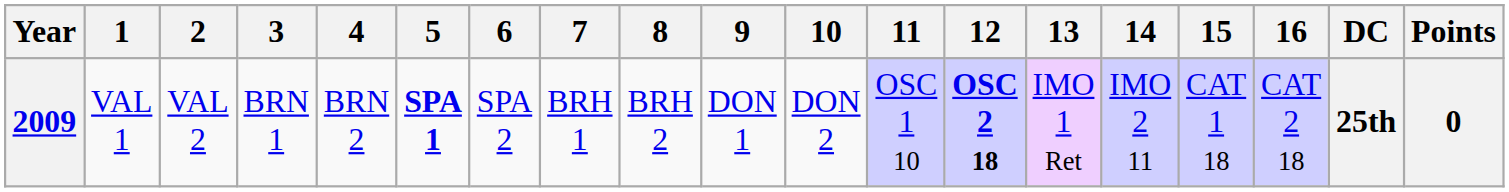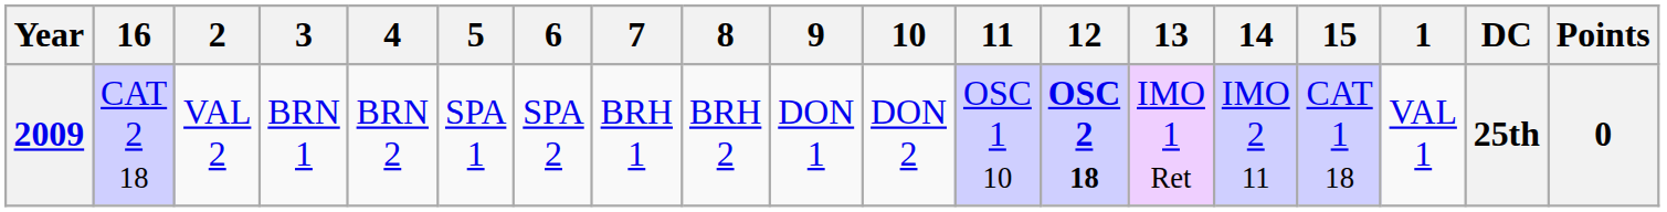columns swapped: 1 <-> 16
2009 | 5: bold -> normal
